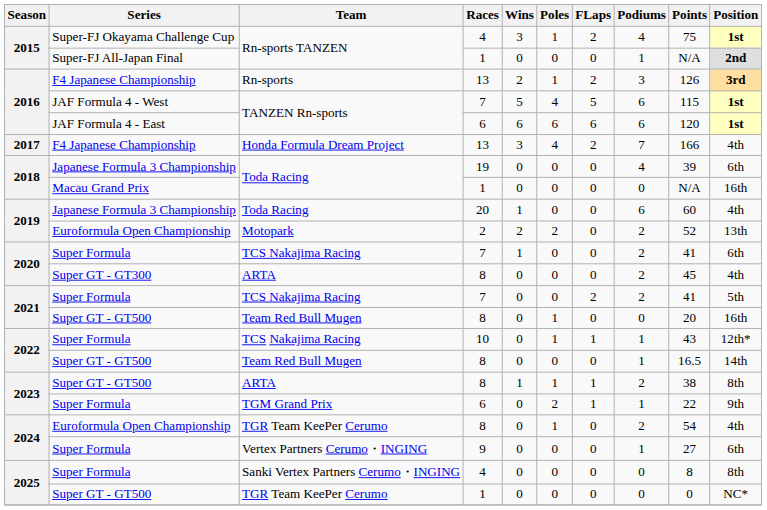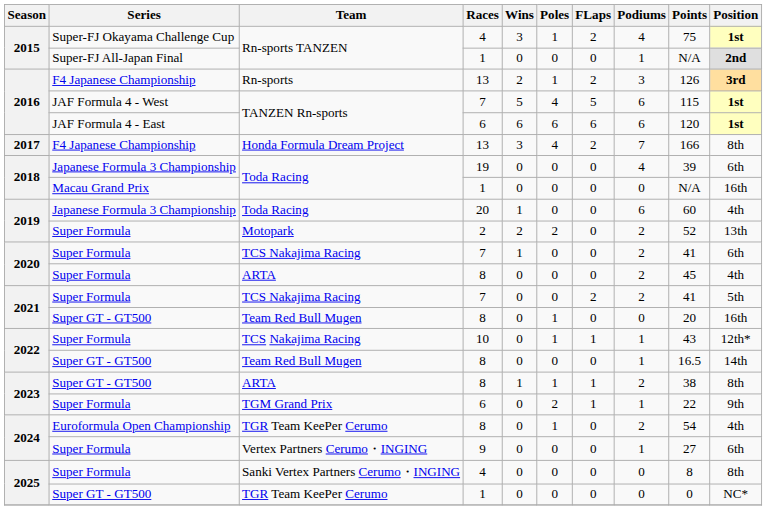Honda Formula Dream Project | Position: 4th -> 8th
Motopark | Series: Euroformula Open Championship -> Super Formula
2020 / ARTA | Series: Super GT - GT300 -> Super Formula
